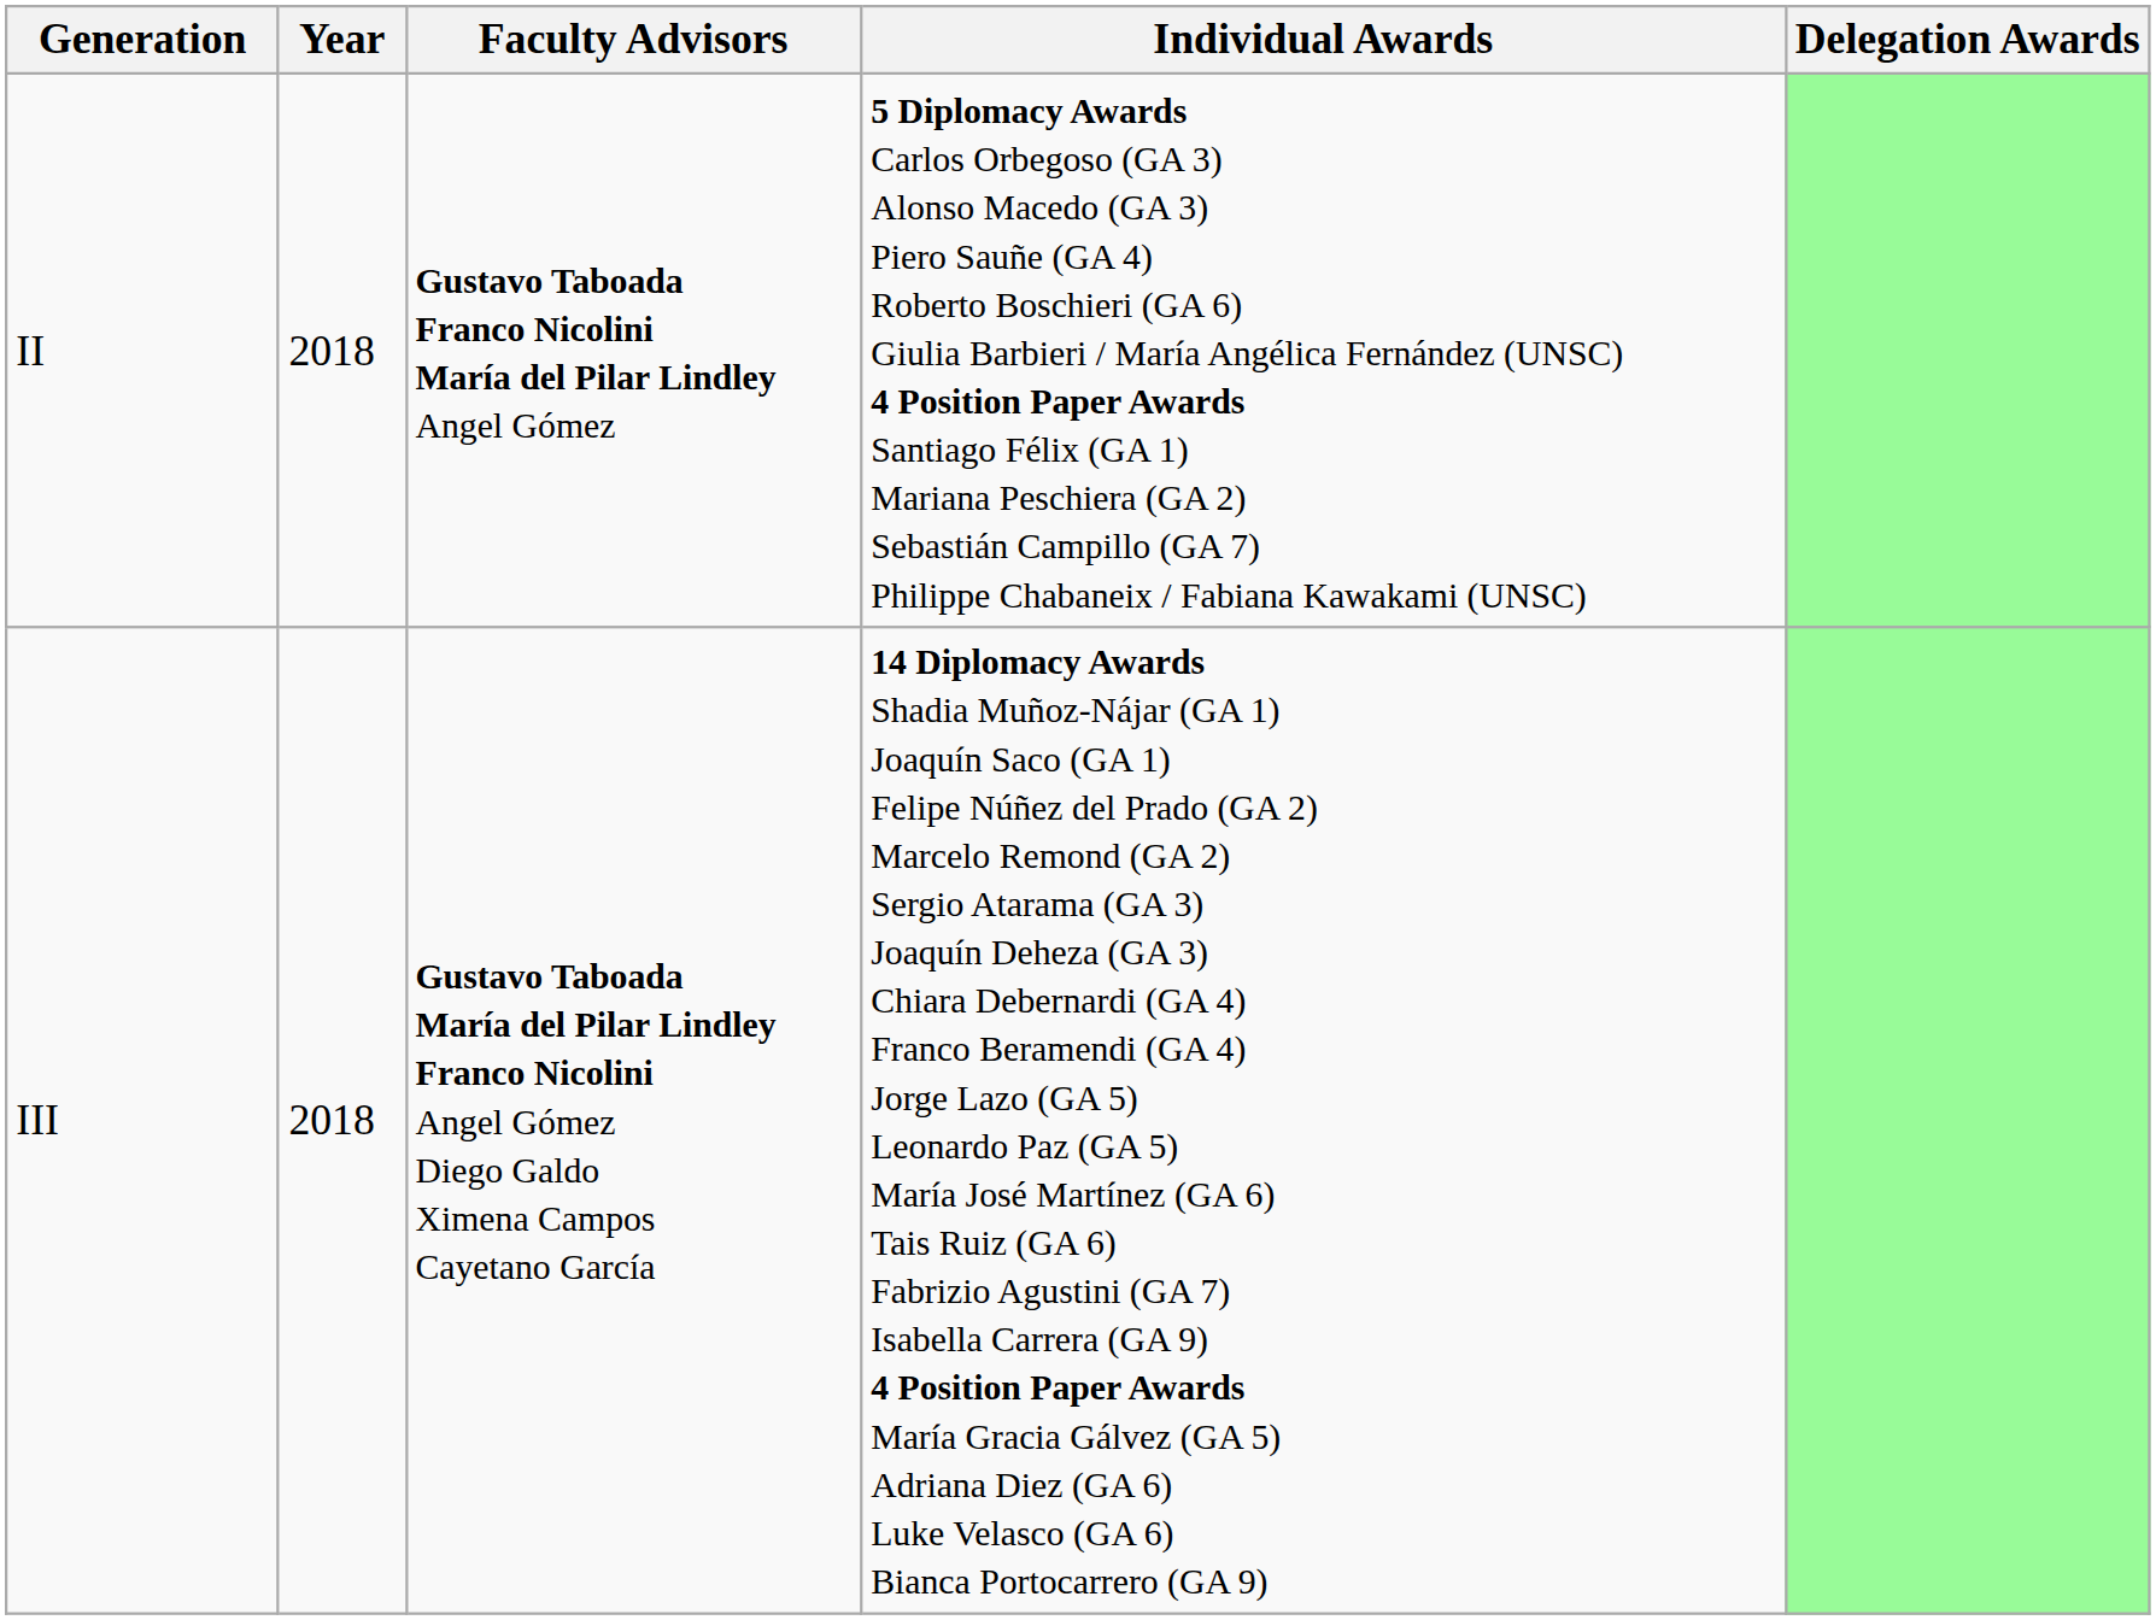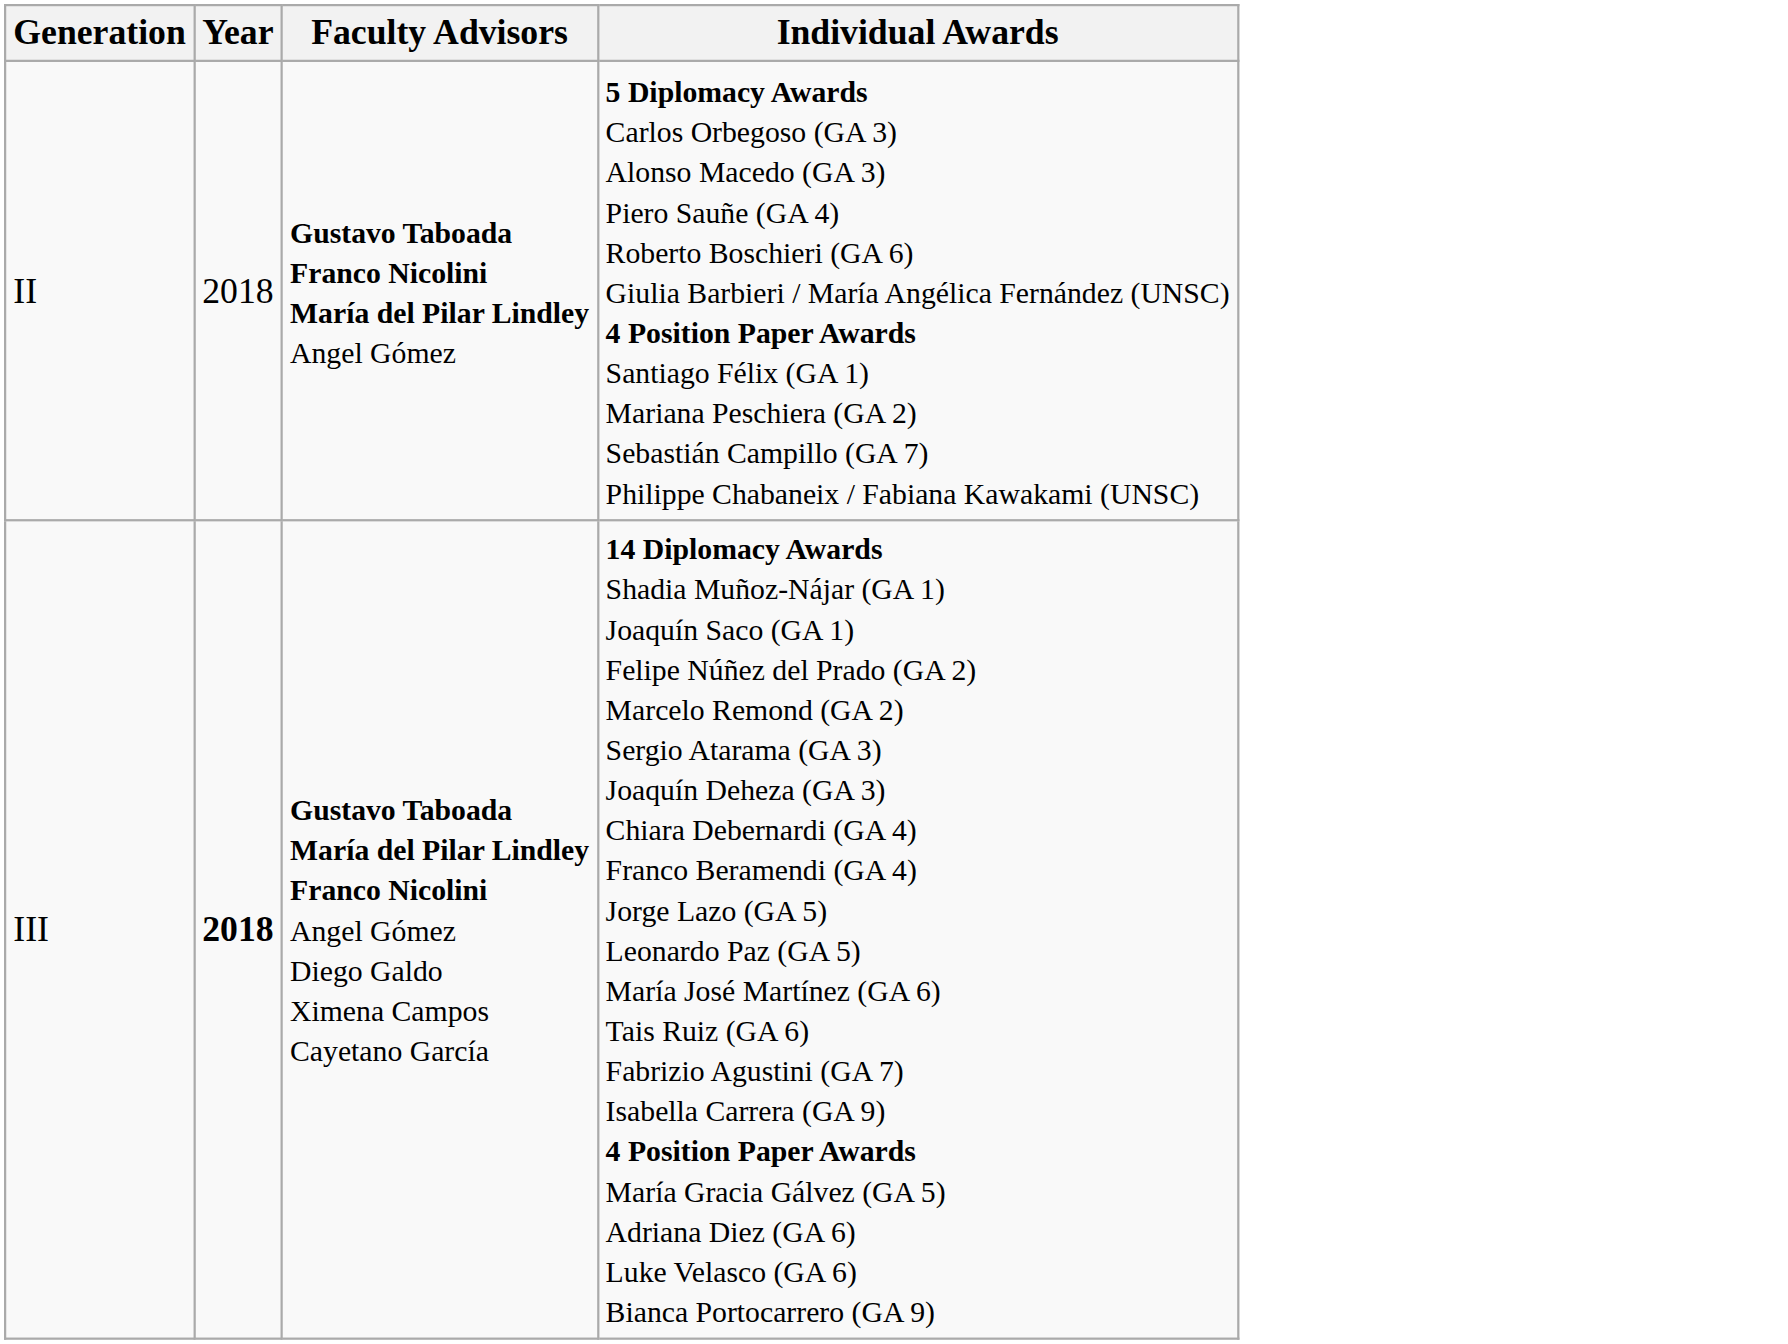- column: Delegation Awards
III | Year: normal -> bold
